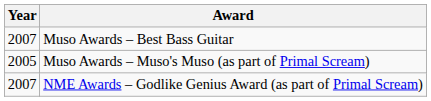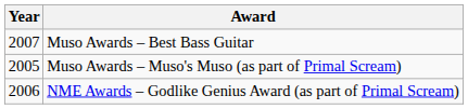NME Awards – Godlike Genius Award (as part of Primal Scream) | Year: 2007 -> 2006
